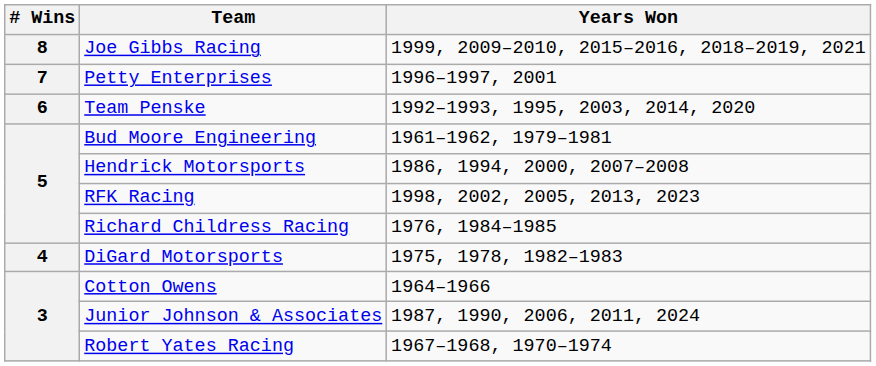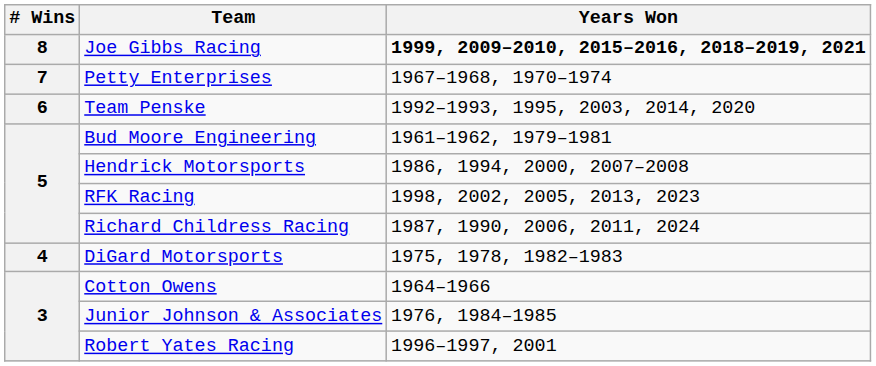Joe Gibbs Racing | Years Won: normal -> bold
Petty Enterprises | Years Won: 1996–1997, 2001 -> 1967–1968, 1970–1974
Richard Childress Racing | Years Won: 1976, 1984–1985 -> 1987, 1990, 2006, 2011, 2024
Junior Johnson & Associates | Years Won: 1987, 1990, 2006, 2011, 2024 -> 1976, 1984–1985
Robert Yates Racing | Years Won: 1967–1968, 1970–1974 -> 1996–1997, 2001
